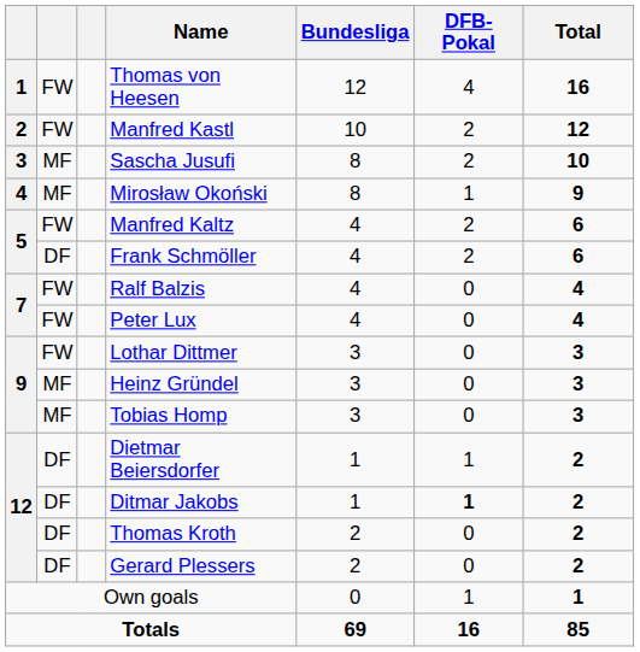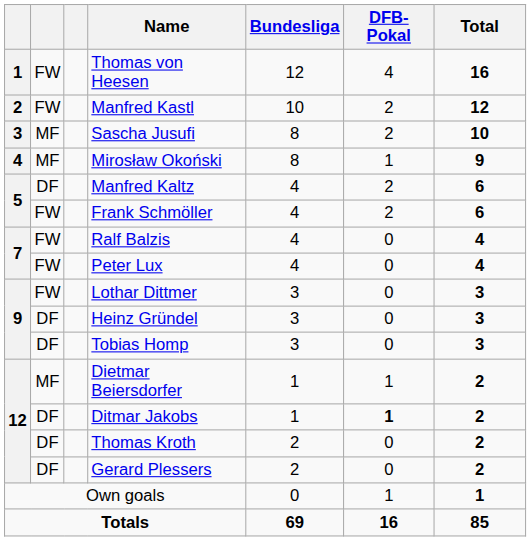Manfred Kaltz | column 2: FW -> DF
Frank Schmöller | column 2: DF -> FW
Heinz Gründel | column 2: MF -> DF
Tobias Homp | column 2: MF -> DF
Dietmar Beiersdorfer | column 2: DF -> MF
